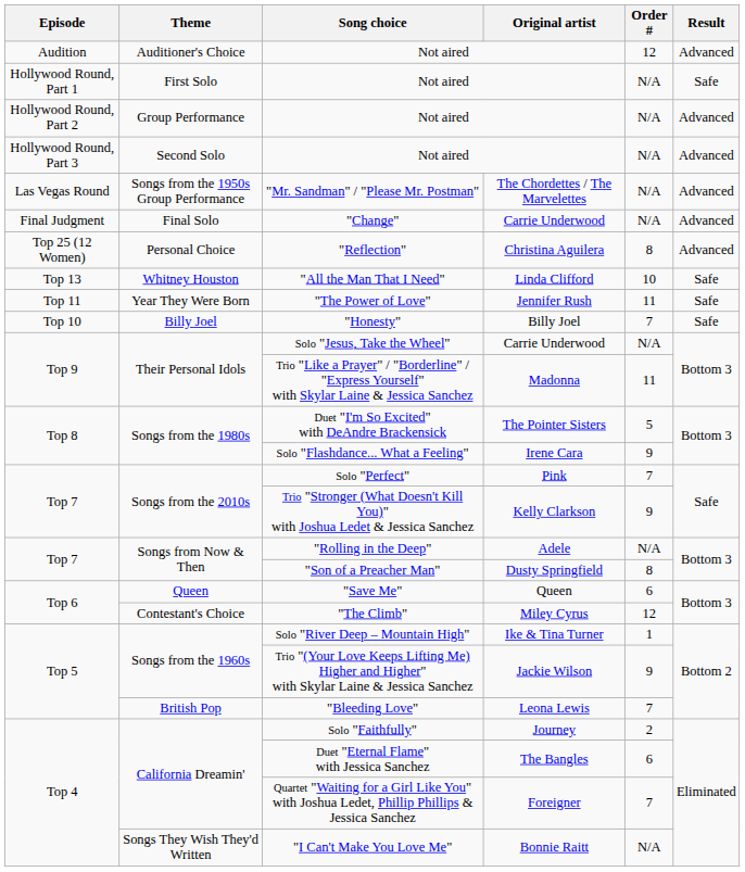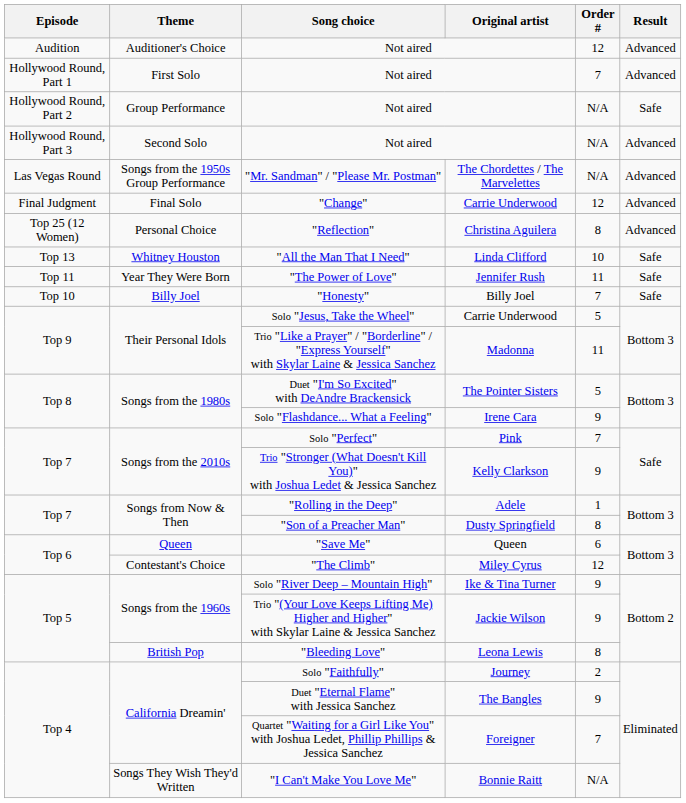First Solo / Not aired | Order #: N/A -> 7
First Solo / Not aired | Result: Safe -> Advanced
Group Performance / Not aired | Result: Advanced -> Safe
"Change" | Order #: N/A -> 12
Solo "Jesus, Take the Wheel" | Order #: N/A -> 5
"Rolling in the Deep" | Order #: N/A -> 1
Solo "River Deep – Mountain High" | Order #: 1 -> 9
"Bleeding Love" | Order #: 7 -> 8
Duet "Eternal Flame" with Jessica Sanchez | Order #: 6 -> 9
